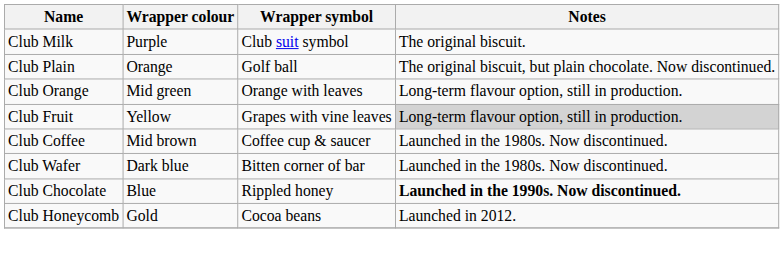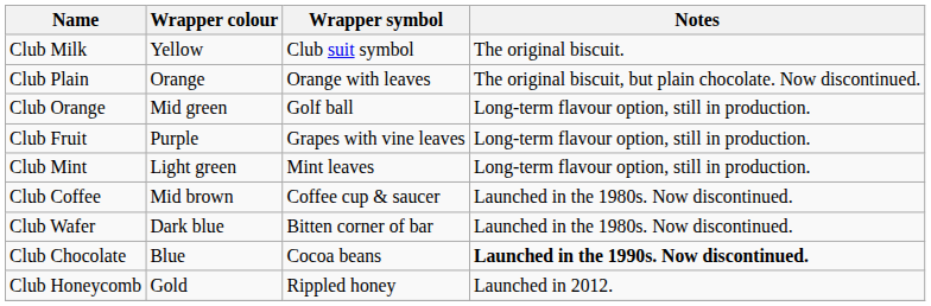Club Milk | Wrapper colour: Purple -> Yellow
Club Plain | Wrapper symbol: Golf ball -> Orange with leaves
Club Orange | Wrapper symbol: Orange with leaves -> Golf ball
Club Fruit | Wrapper colour: Yellow -> Purple
Club Fruit | Notes: lightgrey background -> no background
+ row: Club Mint | Light green | Mint leaves | Long-term flavour option, still in production.
Club Chocolate | Wrapper symbol: Rippled honey -> Cocoa beans
Club Honeycomb | Wrapper symbol: Cocoa beans -> Rippled honey
